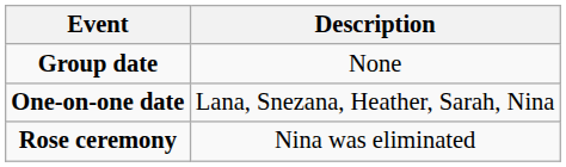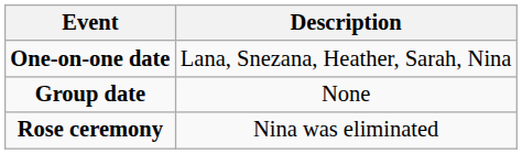rows swapped: One-on-one date <-> Group date
